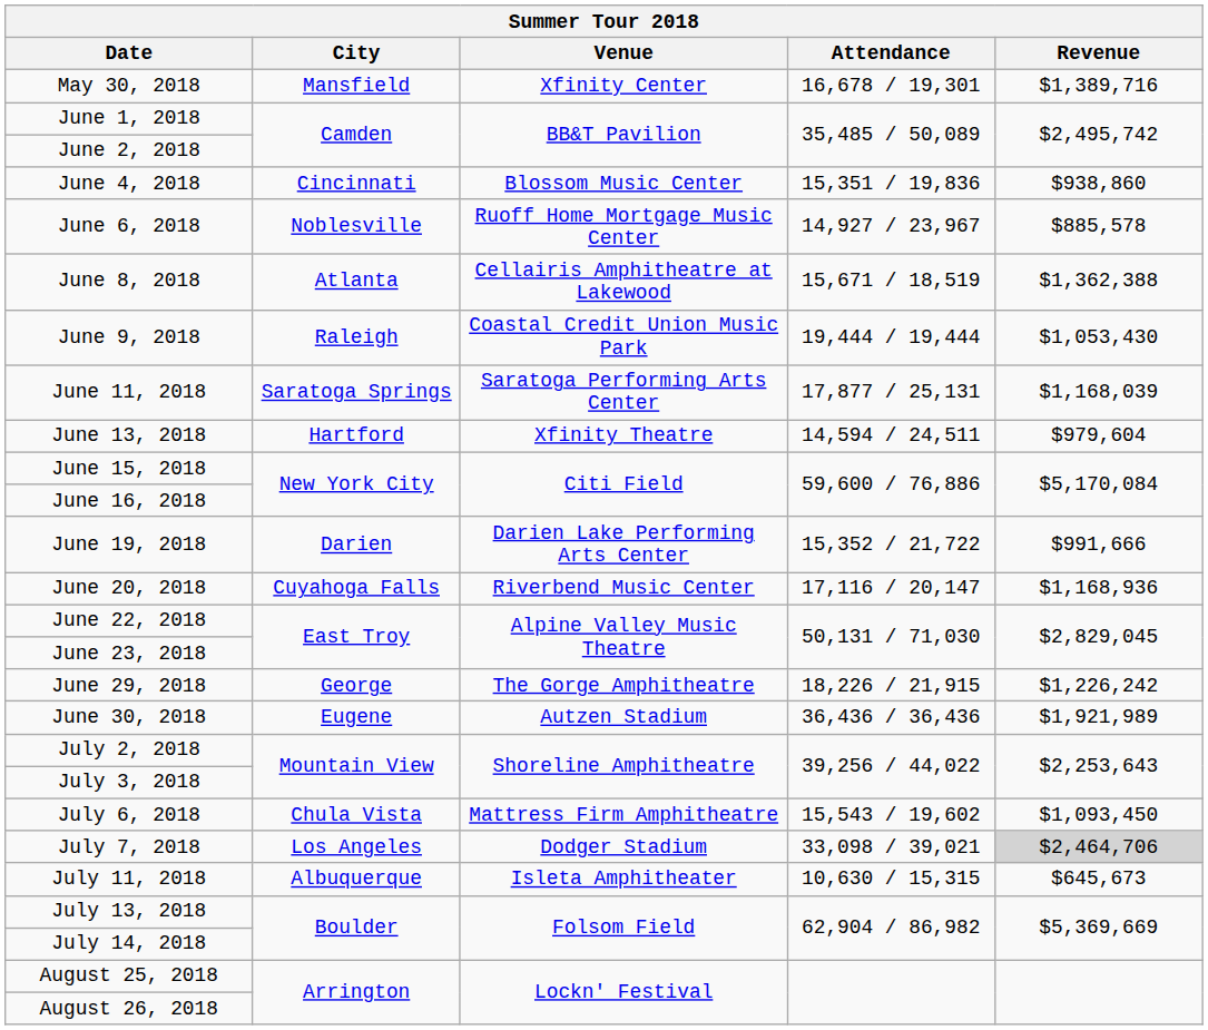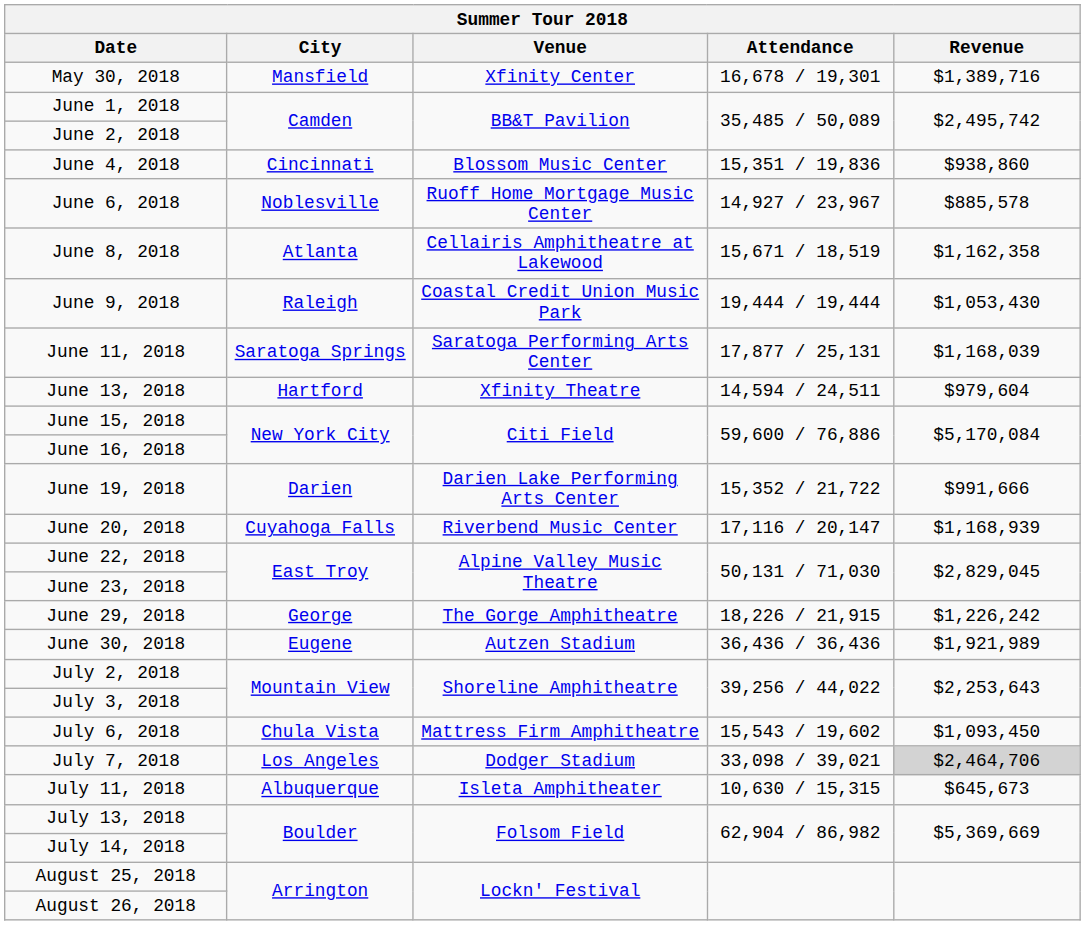June 8, 2018 | Revenue: $1,362,388 -> $1,162,358
June 20, 2018 | Revenue: $1,168,936 -> $1,168,939
